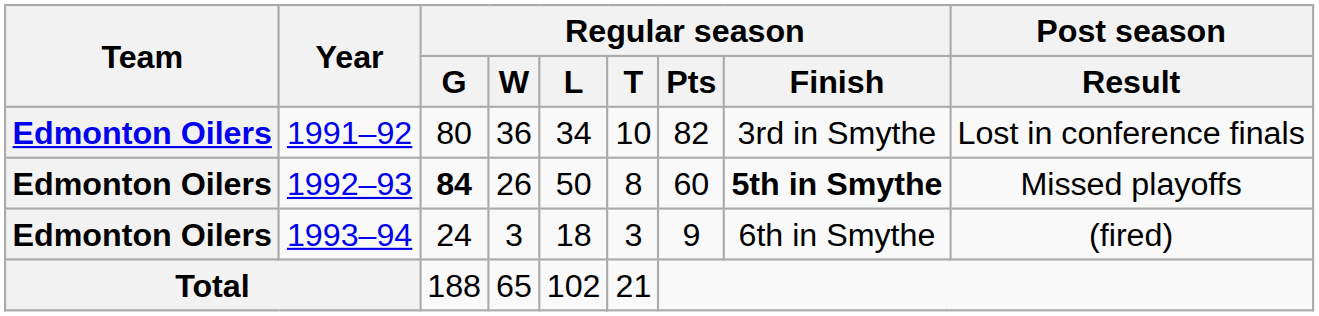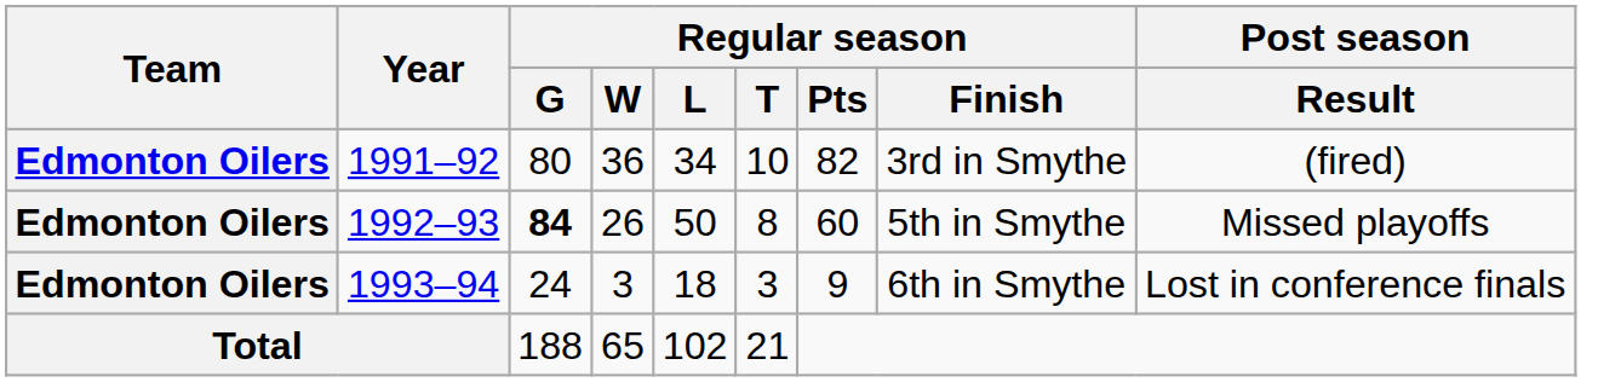1991–92 | Post season / Result: Lost in conference finals -> (fired)
1992–93 | Regular season / Finish: bold -> normal
1993–94 | Post season / Result: (fired) -> Lost in conference finals
